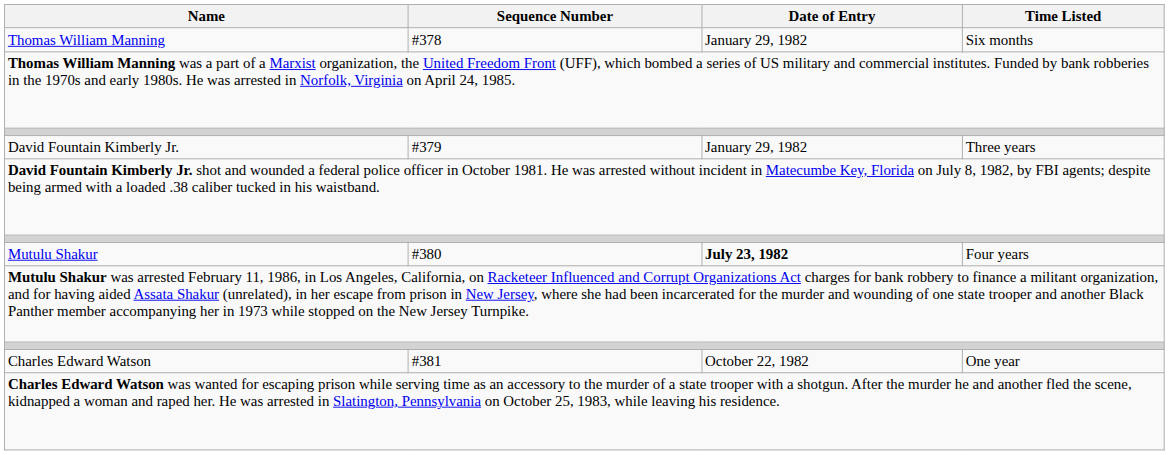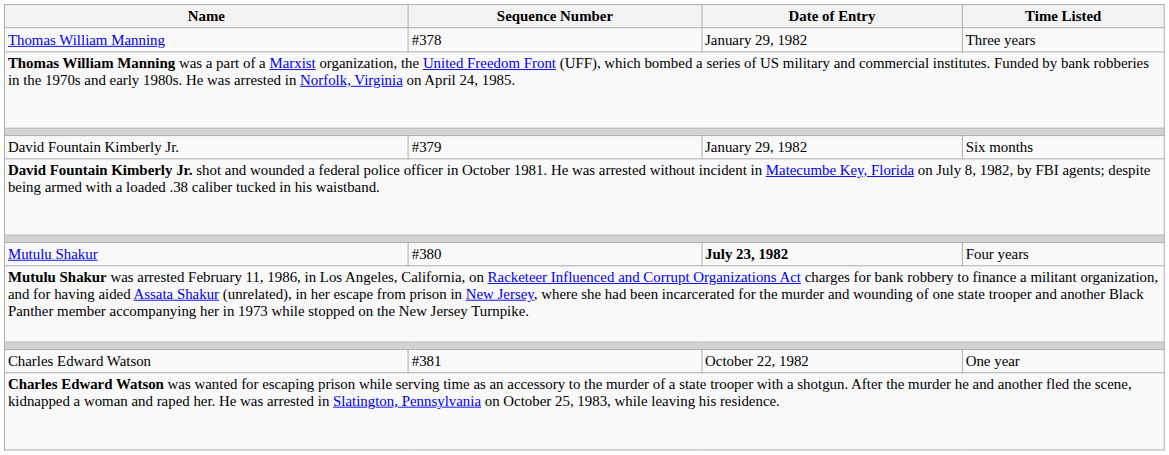Thomas William Manning | Time Listed: Six months -> Three years
David Fountain Kimberly Jr. | Time Listed: Three years -> Six months
